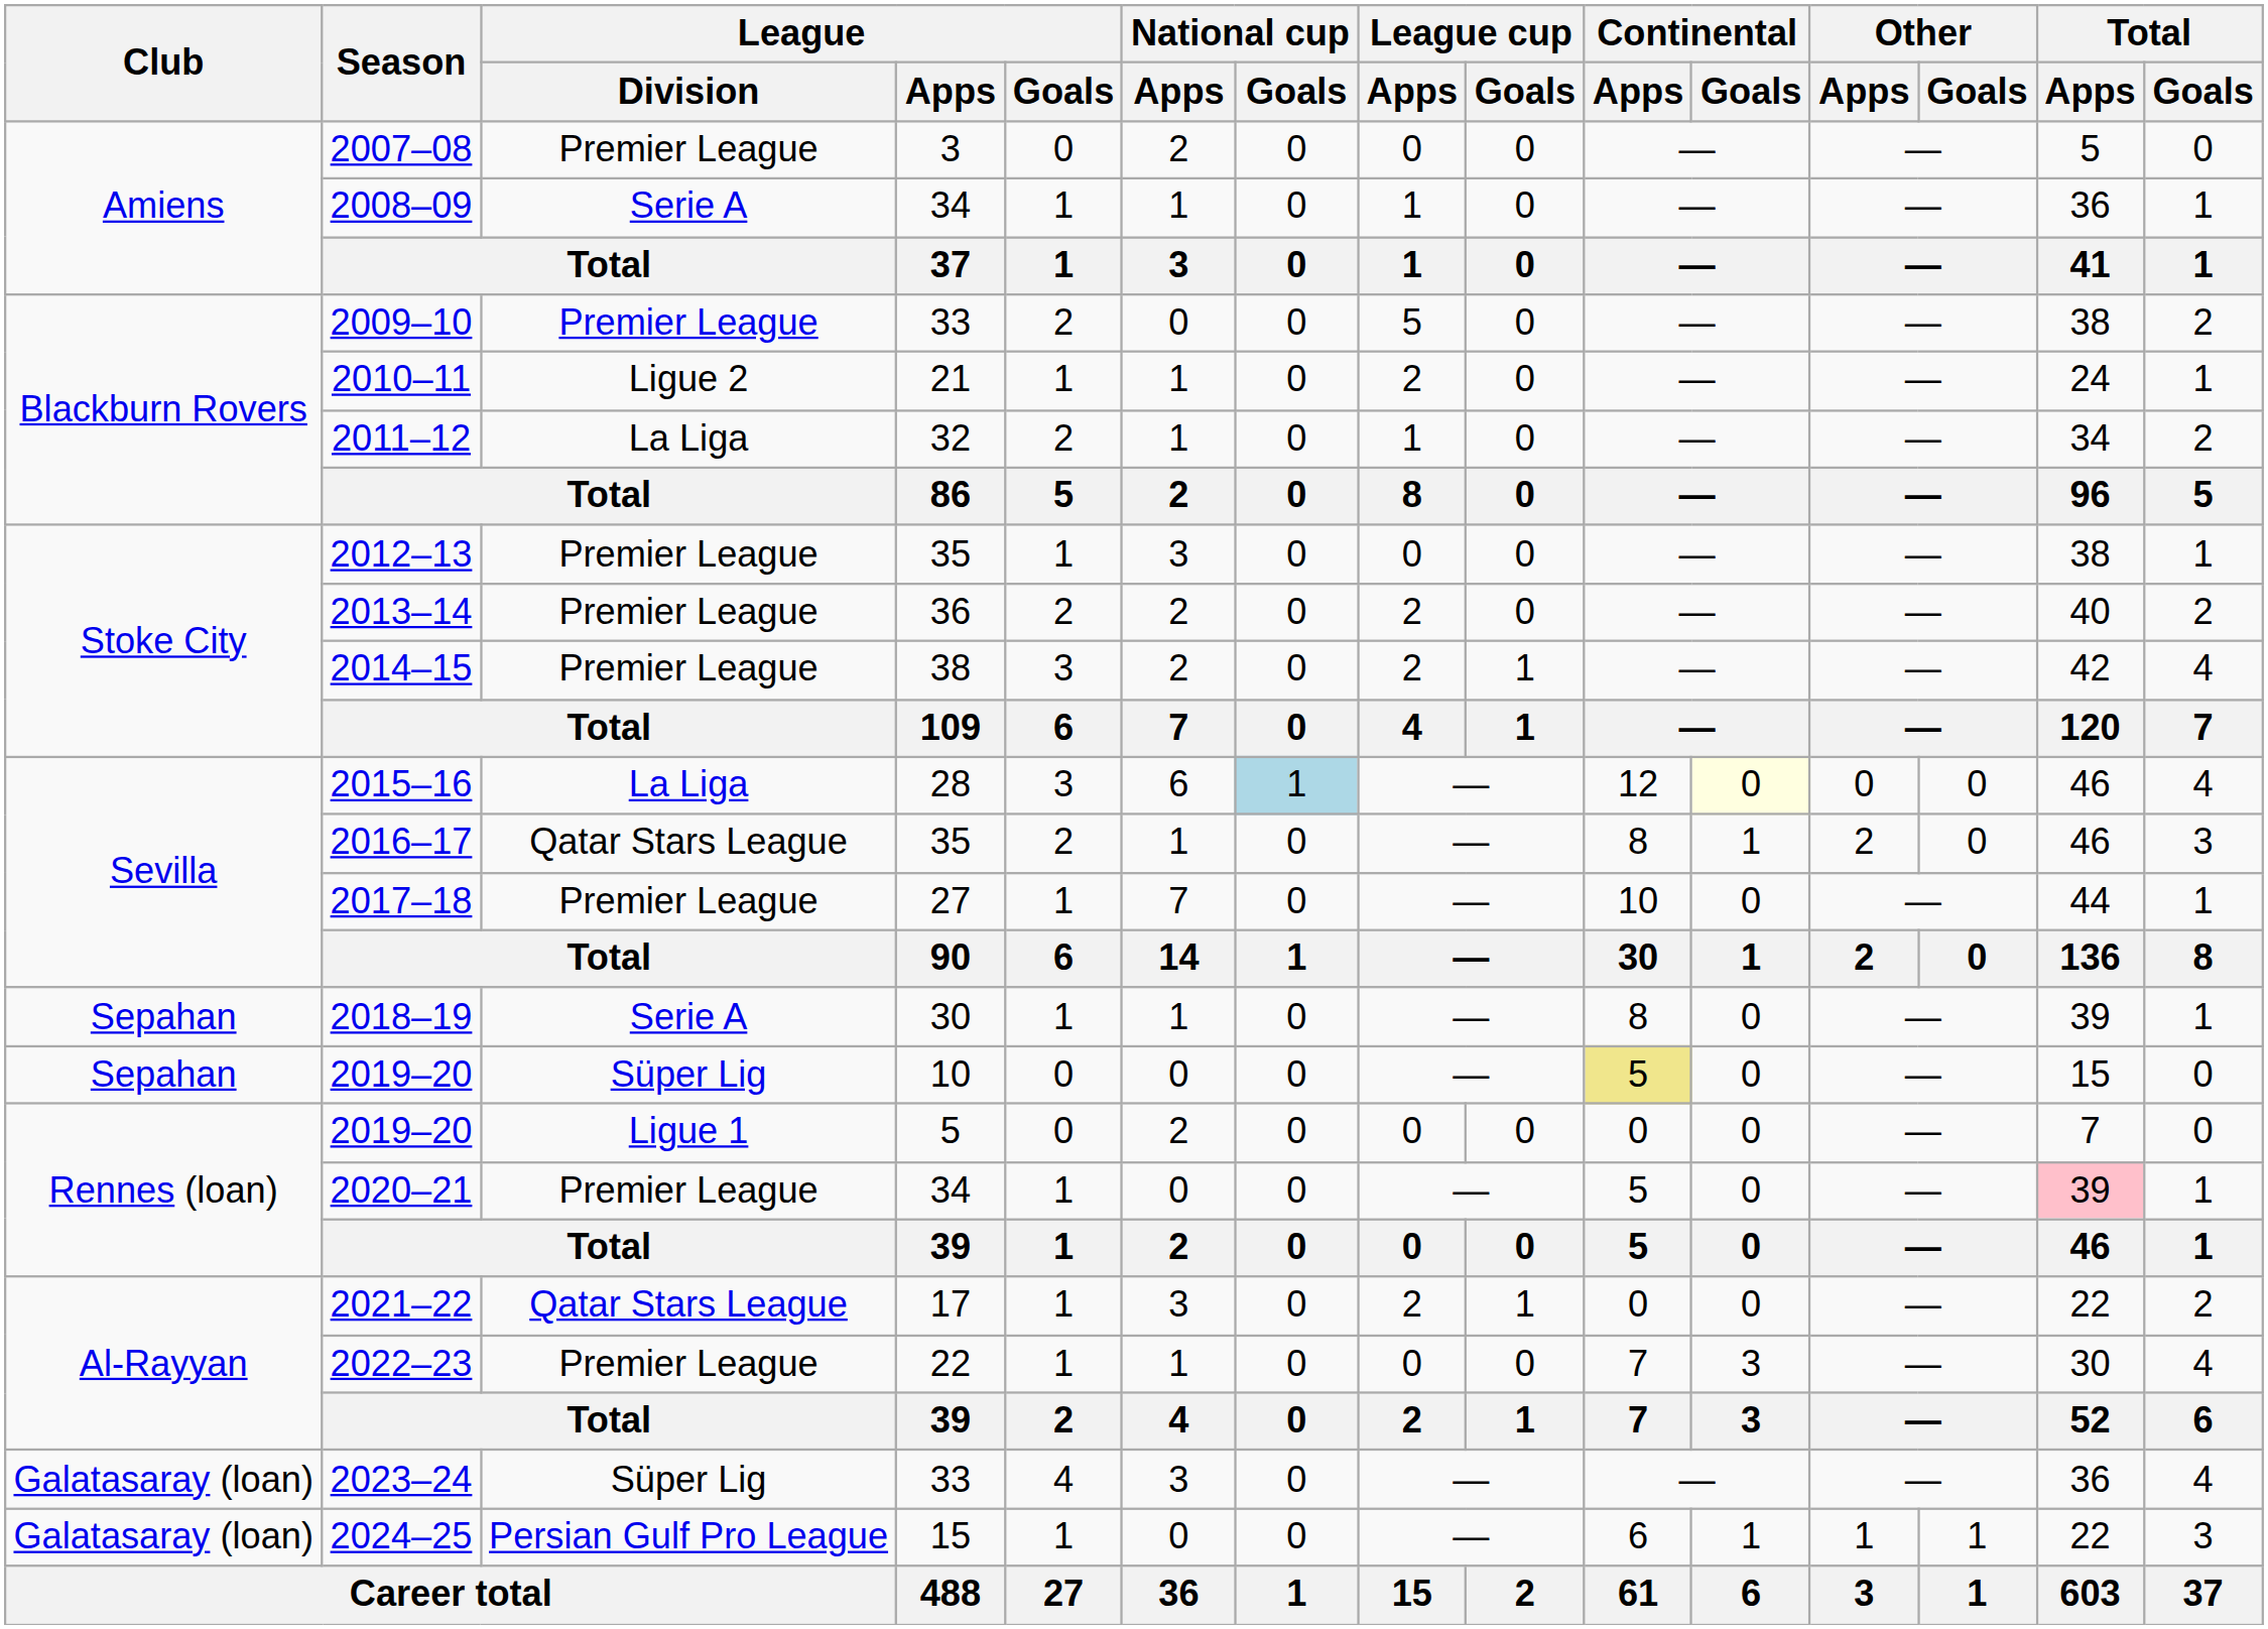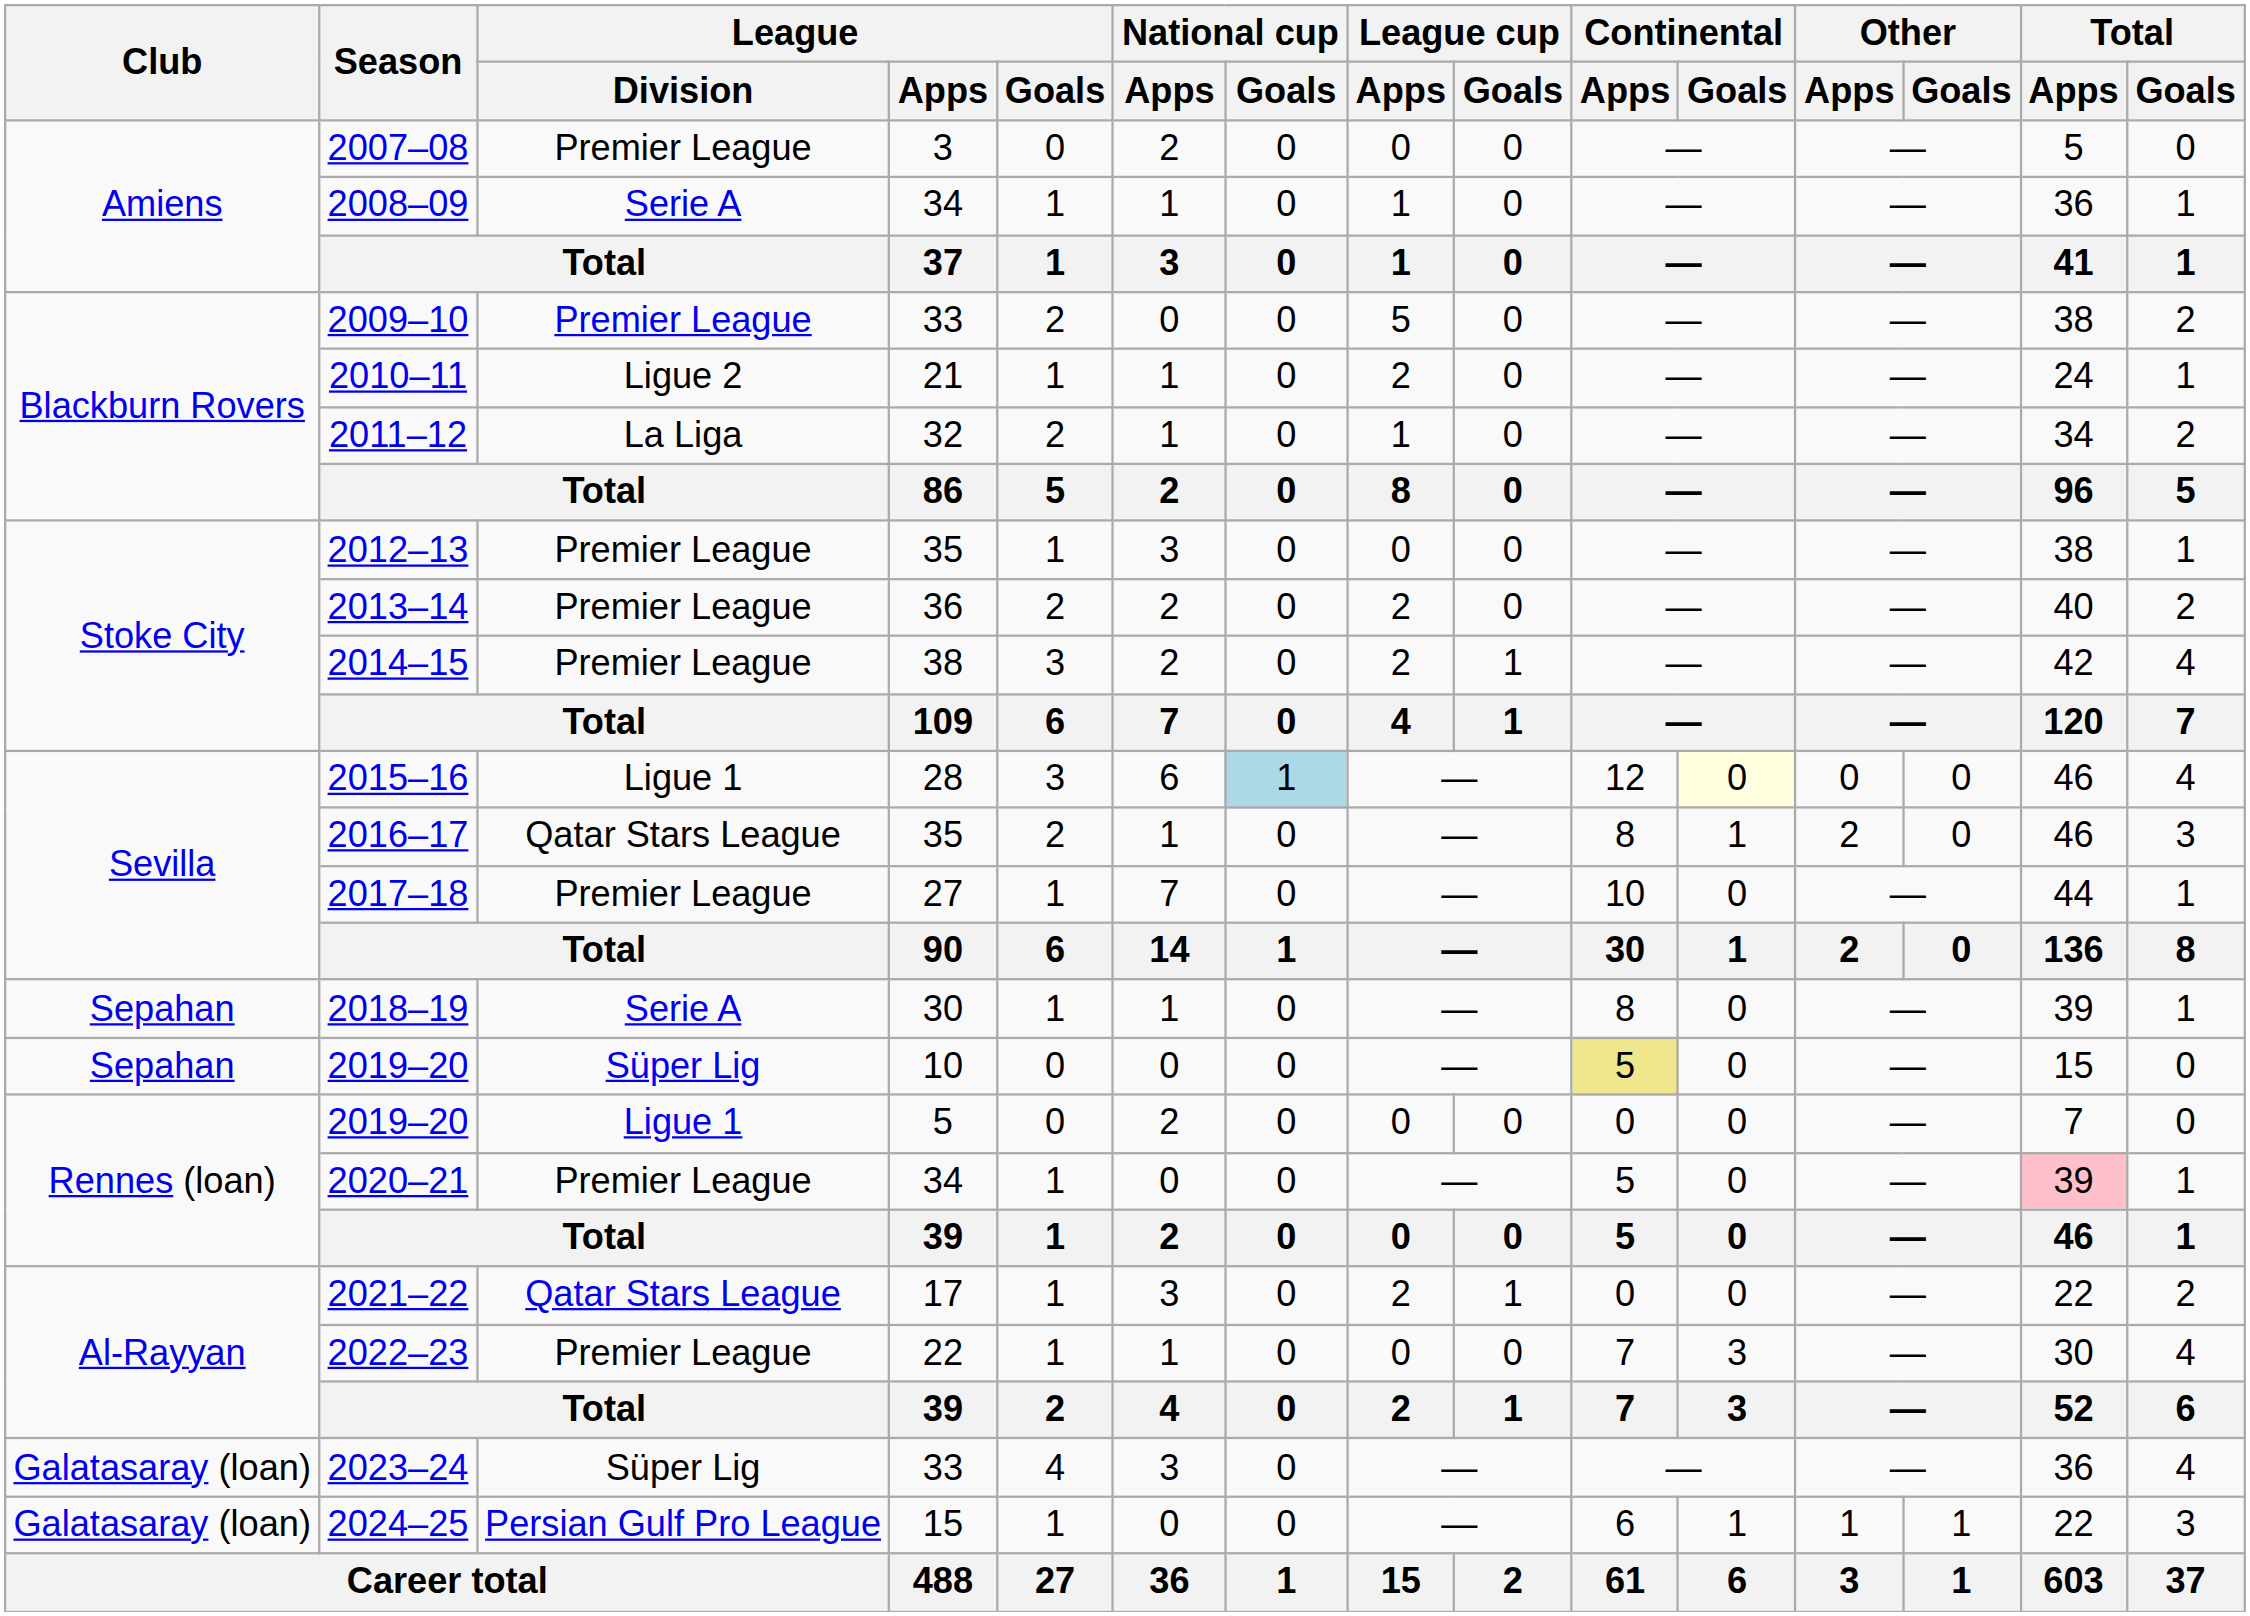2015–16 | League / Division: La Liga -> Ligue 1
